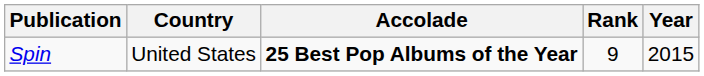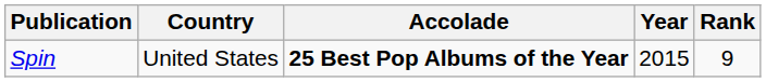columns swapped: Year <-> Rank
